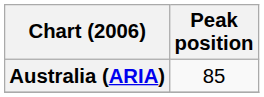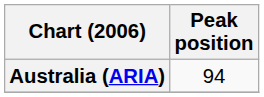Australia (ARIA) | Peak position: 85 -> 94
